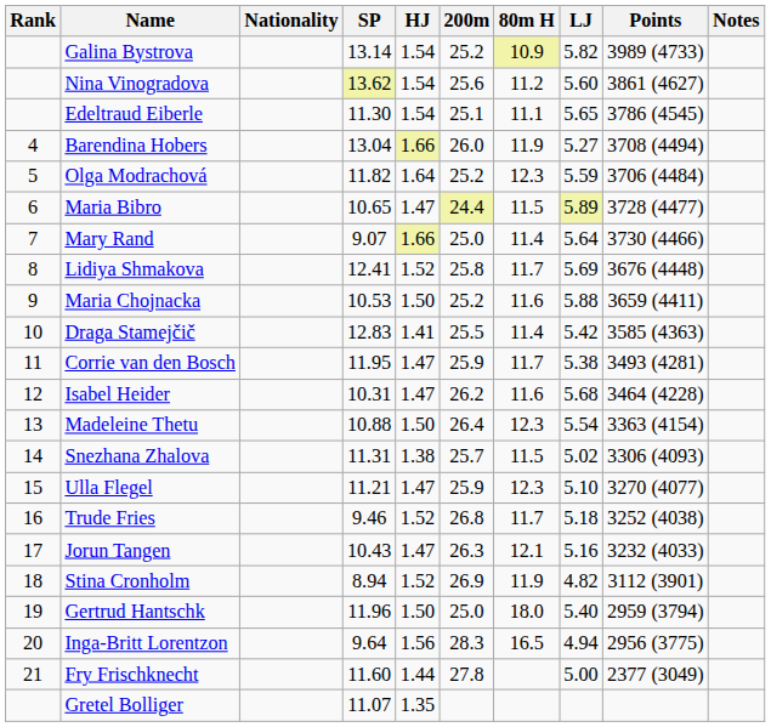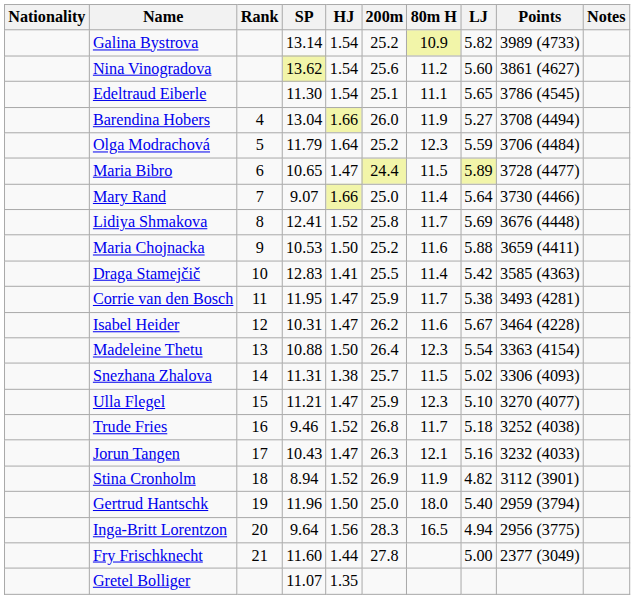columns swapped: Rank <-> Nationality
Olga Modrachová | SP: 11.82 -> 11.79
Isabel Heider | LJ: 5.68 -> 5.67
